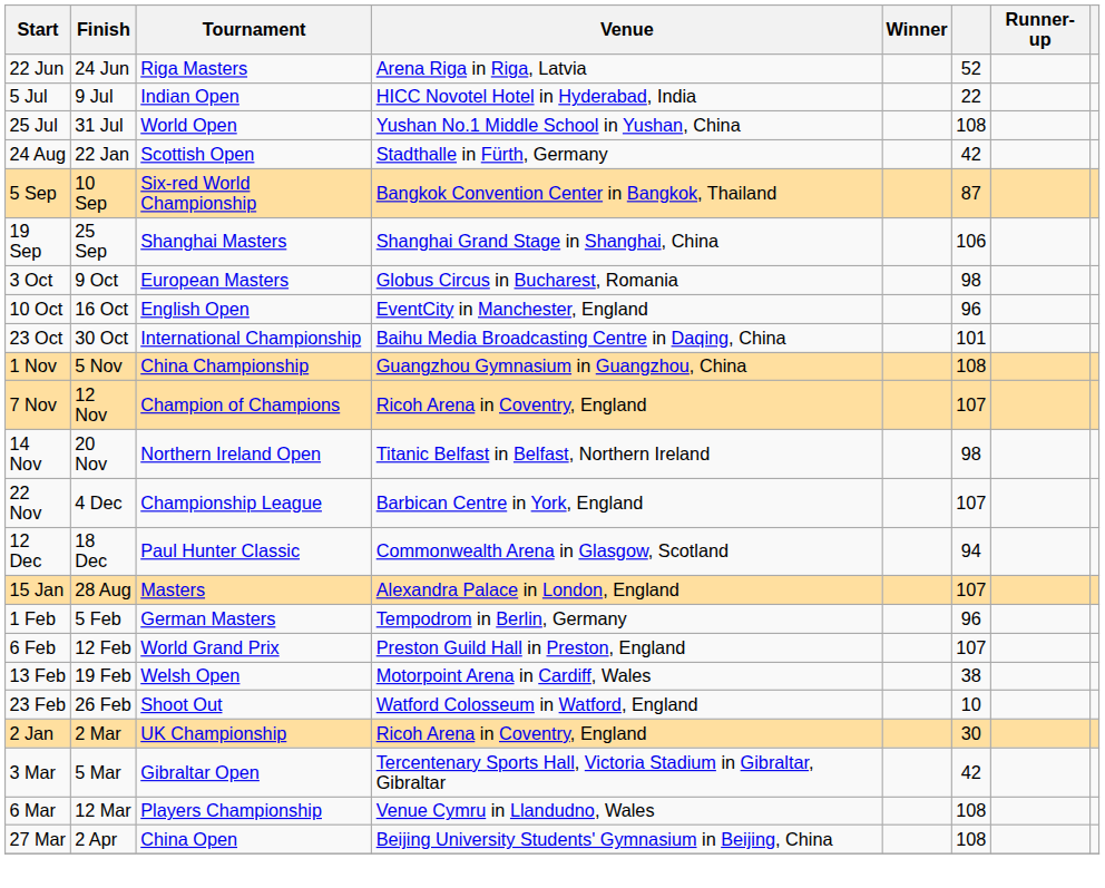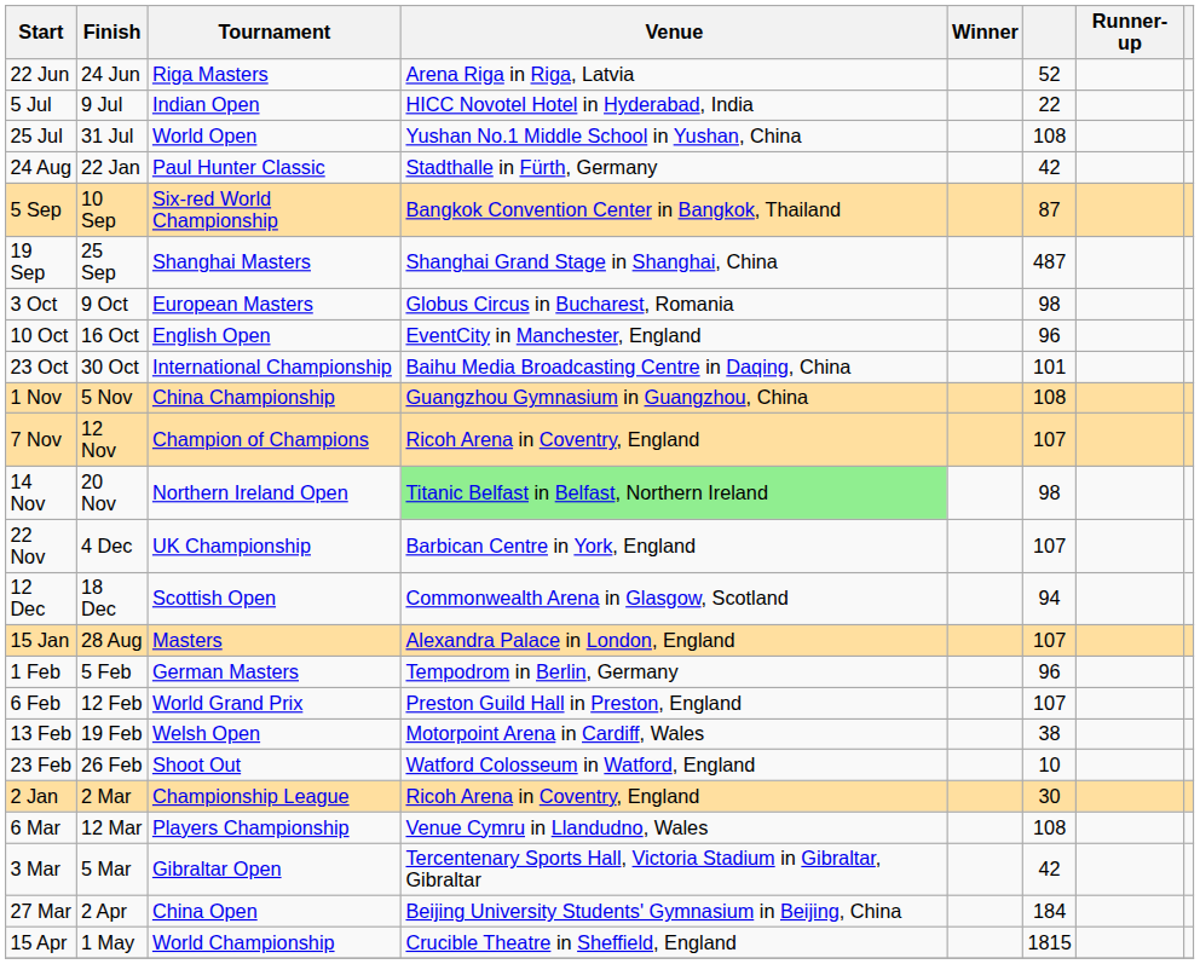24 Aug | Tournament: Scottish Open -> Paul Hunter Classic
19 Sep | column 6: 106 -> 487
14 Nov | Venue: no background -> lightgreen background
22 Nov | Tournament: Championship League -> UK Championship
12 Dec | Tournament: Paul Hunter Classic -> Scottish Open
2 Jan | Tournament: UK Championship -> Championship League
rows swapped: 3 Mar <-> 6 Mar
27 Mar | column 6: 108 -> 184
+ row: 15 Apr | 1 May | World Championship | Crucible Theatre in Sheffield, England | 1815
